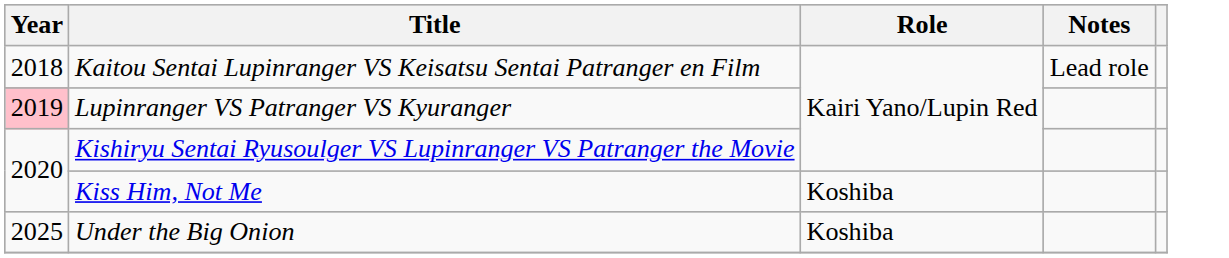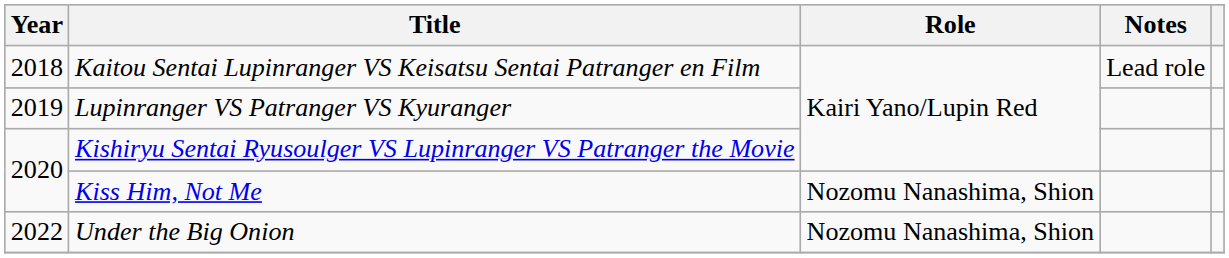Lupinranger VS Patranger VS Kyuranger | Year: pink background -> no background
Kiss Him, Not Me | Role: Koshiba -> Nozomu Nanashima, Shion
Under the Big Onion | Year: 2025 -> 2022
Under the Big Onion | Role: Koshiba -> Nozomu Nanashima, Shion
